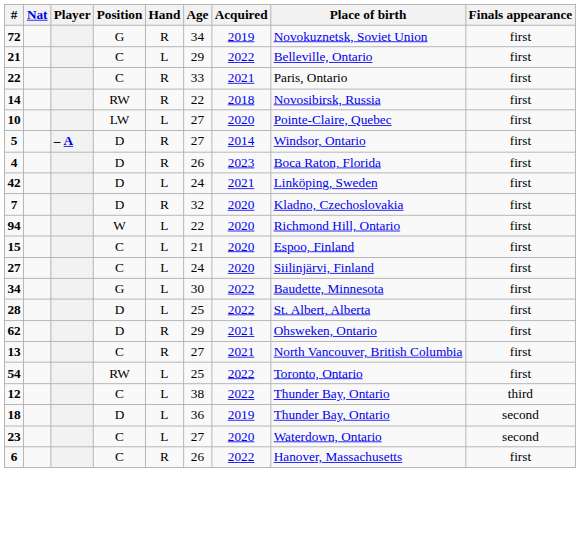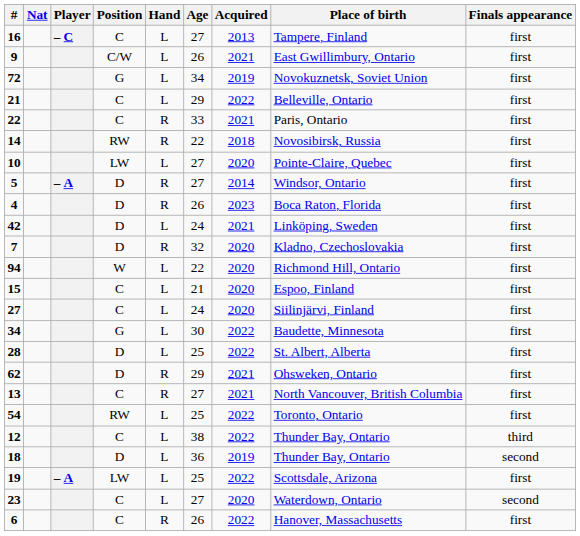+ row: 16 | – C | C | L | 27 | 2013 | Tampere, Finland | first
+ row: 9 | C/W | L | 26 | 2021 | East Gwillimbury, Ontario | first
72 | Hand: R -> L
+ row: 19 | – A | LW | L | 25 | 2022 | Scottsdale, Arizona | first
